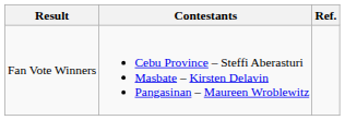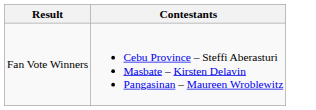- column: Ref.
